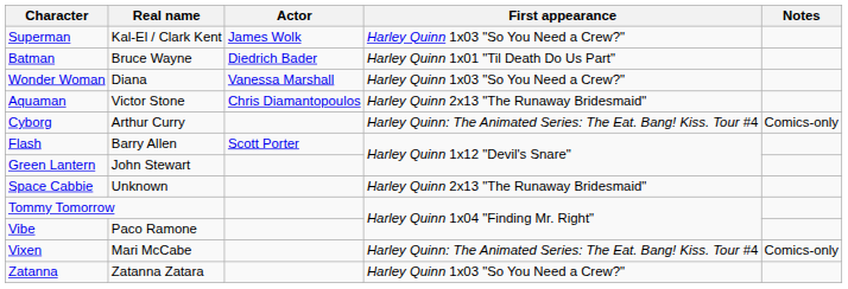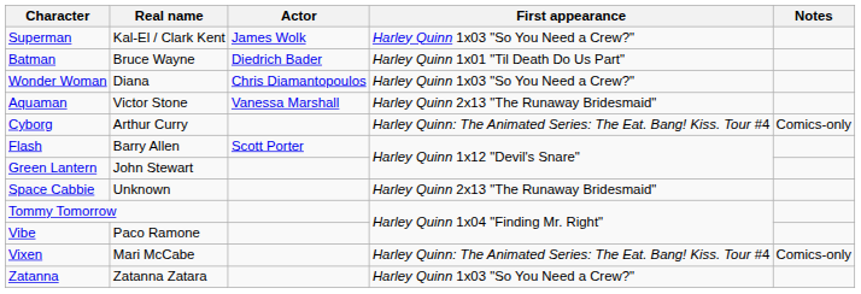Wonder Woman | Actor: Vanessa Marshall -> Chris Diamantopoulos
Aquaman | Actor: Chris Diamantopoulos -> Vanessa Marshall
